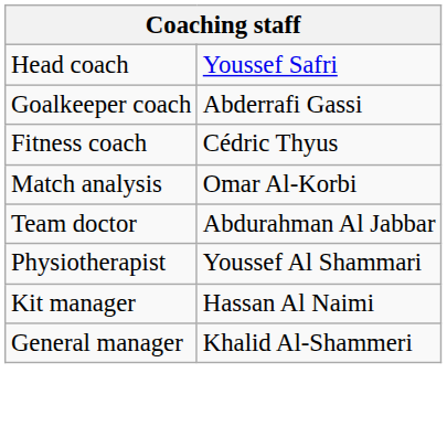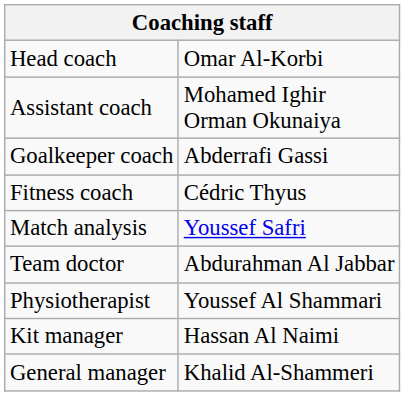Head coach | column 2: Youssef Safri -> Omar Al-Korbi
+ row: Assistant coach | Mohamed Ighir Orman Okunaiya
Match analysis | column 2: Omar Al-Korbi -> Youssef Safri
